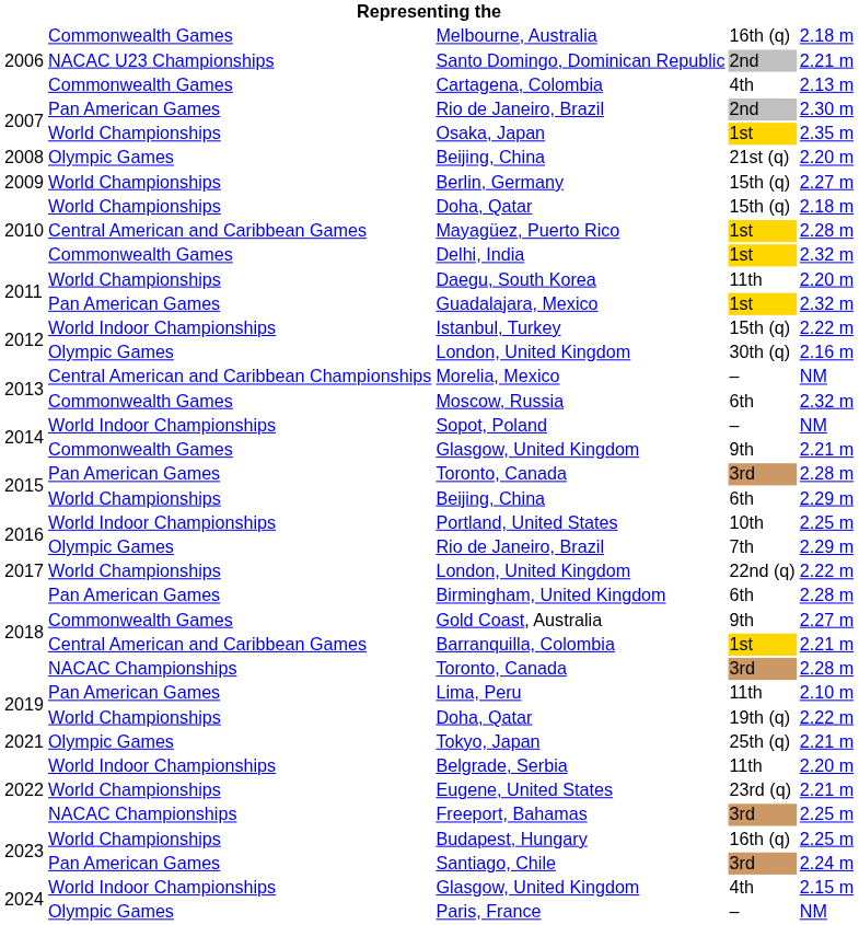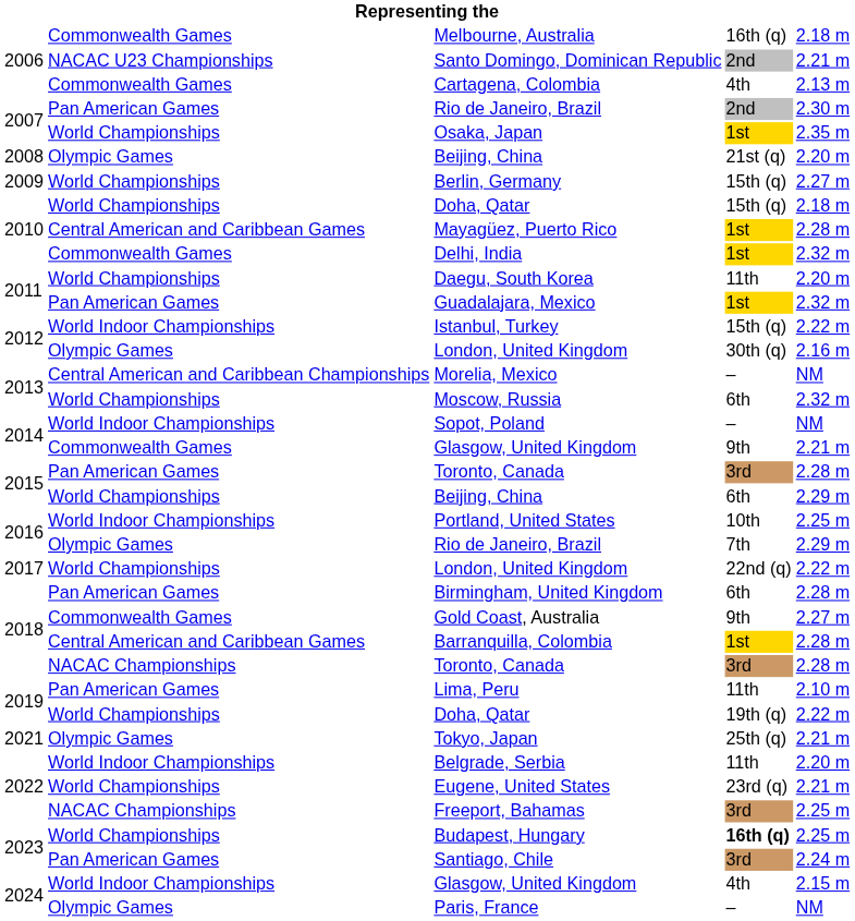Moscow, Russia | column 2: Commonwealth Games -> World Championships
Barranquilla, Colombia | column 5: 2.21 m -> 2.28 m
Budapest, Hungary | column 4: normal -> bold
